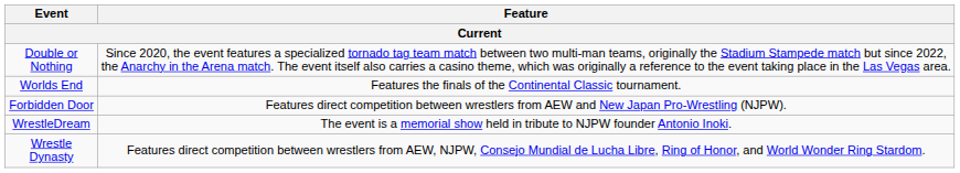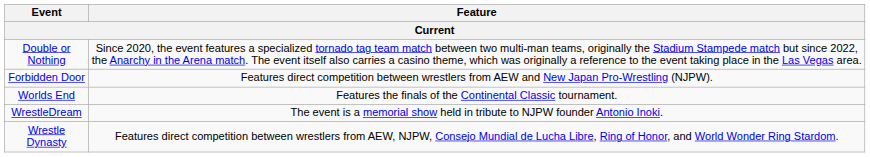rows swapped: Forbidden Door <-> Worlds End
